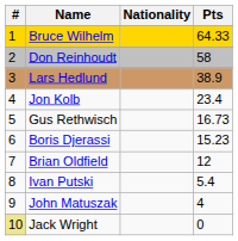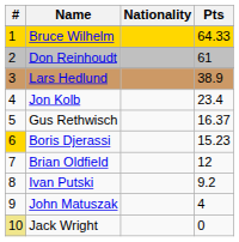Don Reinhoudt | Pts: 58 -> 61
Gus Rethwisch | Pts: 16.73 -> 16.37
Boris Djerassi | #: no background -> gold background
Ivan Putski | Pts: 5.4 -> 9.2
